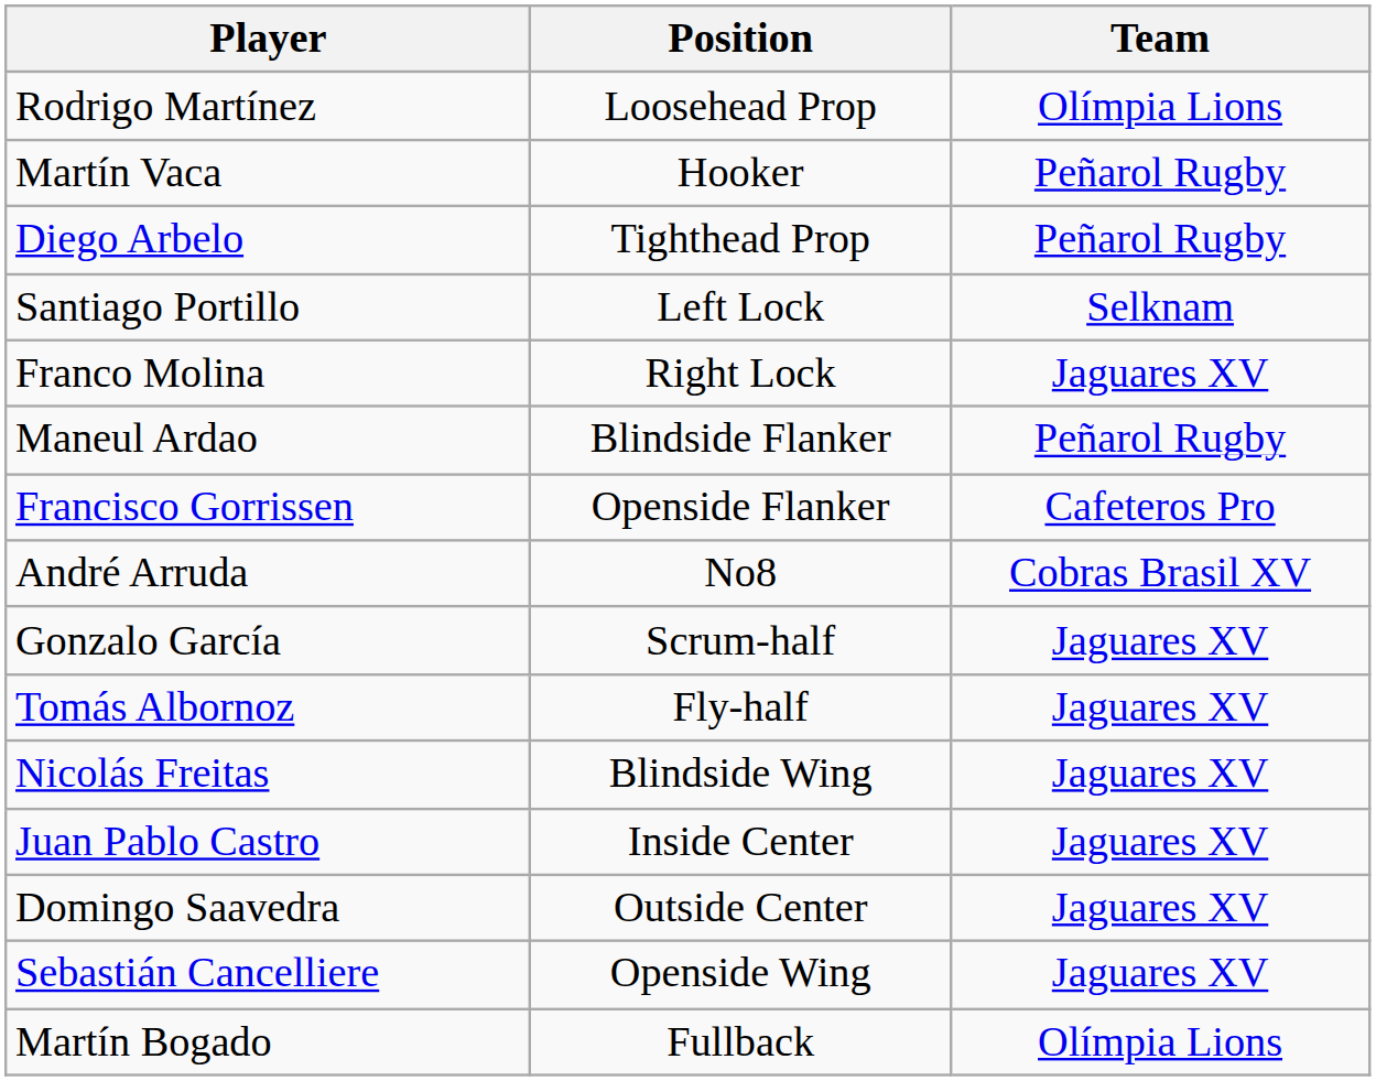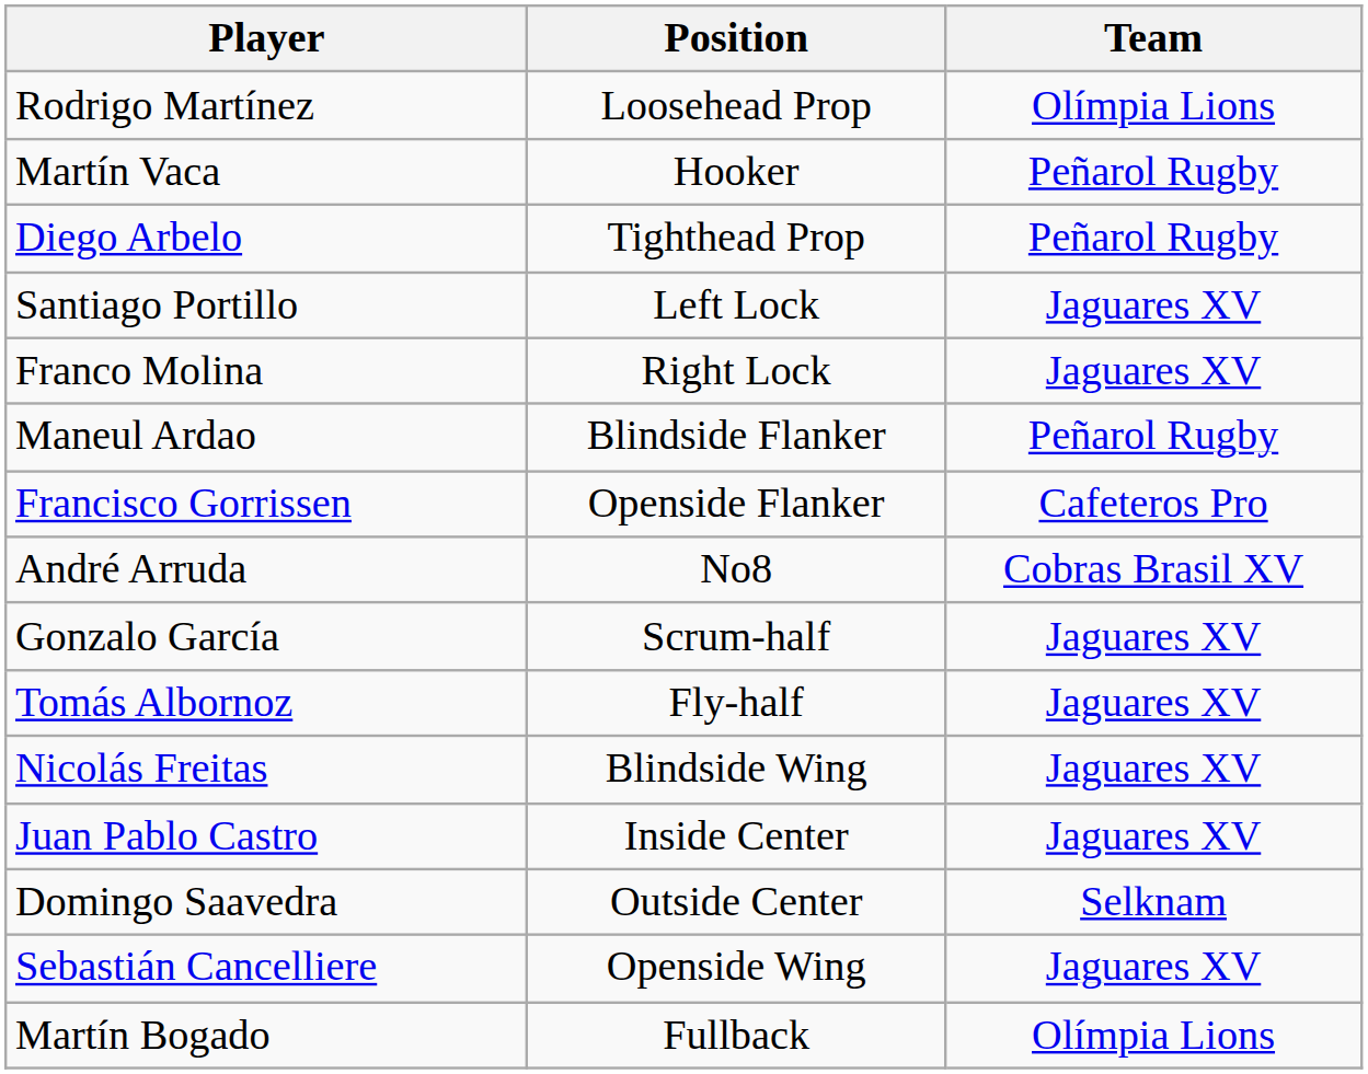Santiago Portillo | Team: Selknam -> Jaguares XV
Domingo Saavedra | Team: Jaguares XV -> Selknam
